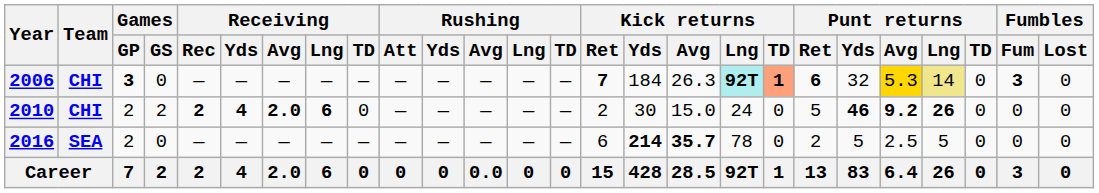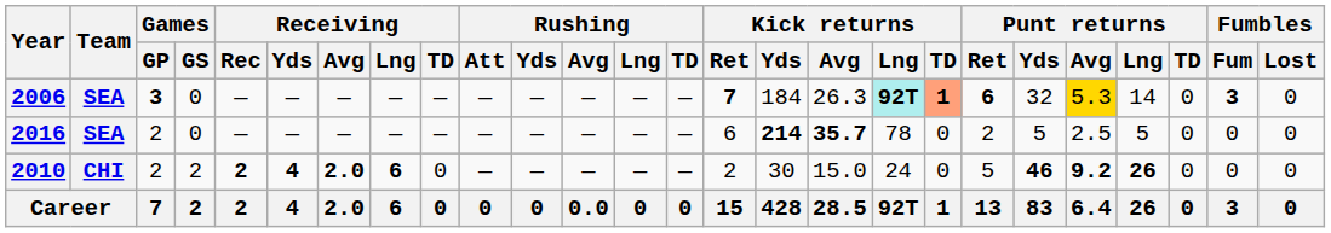2006 | Team: CHI -> SEA
2006 | Punt returns / Lng: khaki background -> no background
rows swapped: 2010 <-> 2016
